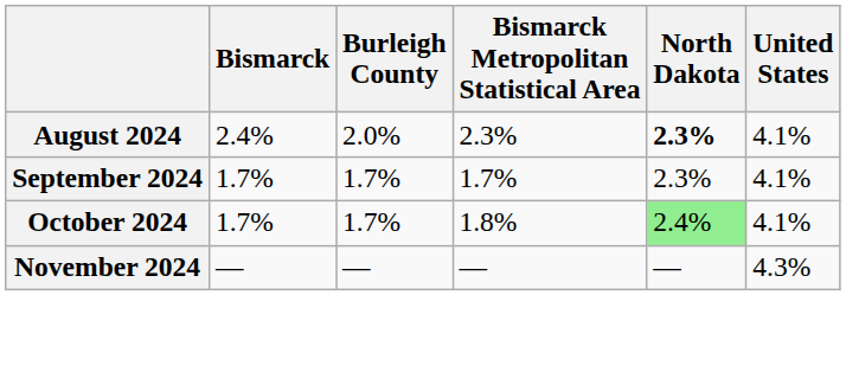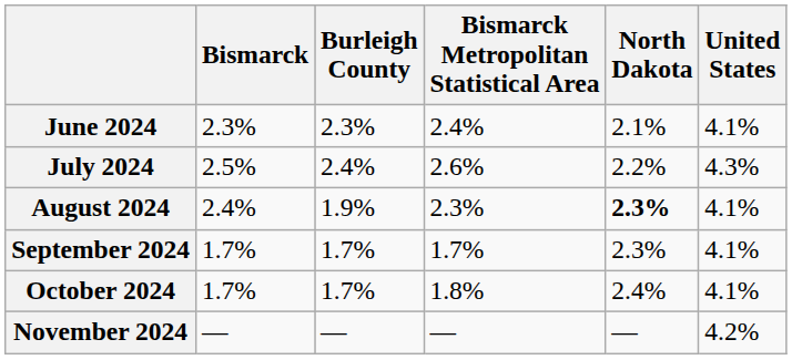+ row: June 2024 | 2.3% | 2.3% | 2.4% | 2.1% | 4.1%
+ row: July 2024 | 2.5% | 2.4% | 2.6% | 2.2% | 4.3%
August 2024 | Burleigh County: 2.0% -> 1.9%
October 2024 | North Dakota: lightgreen background -> no background
November 2024 | United States: 4.3% -> 4.2%
